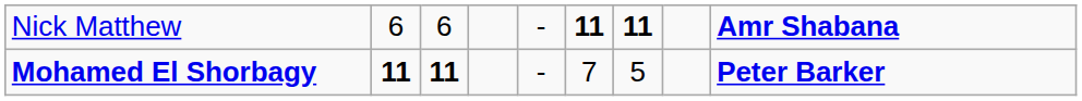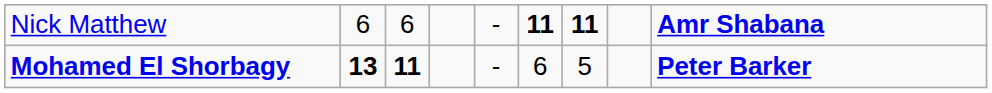Mohamed El Shorbagy | column 2: 11 -> 13
Mohamed El Shorbagy | column 6: 7 -> 6
